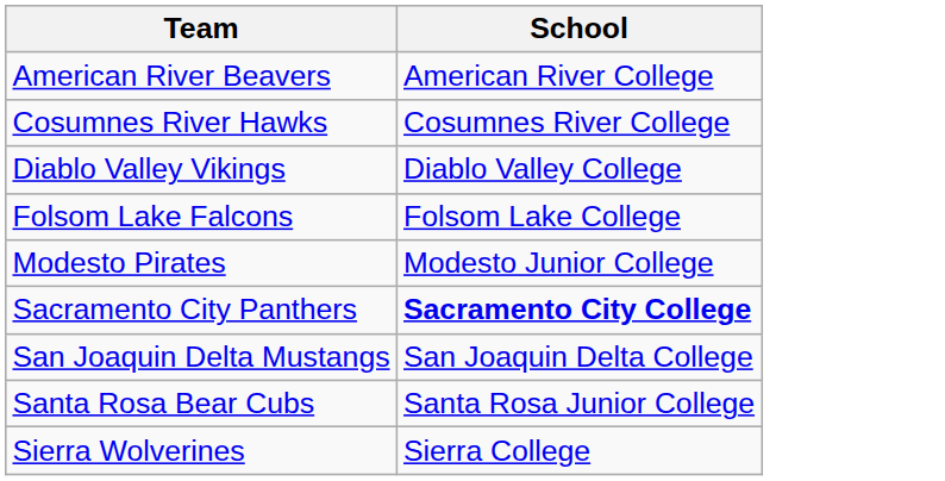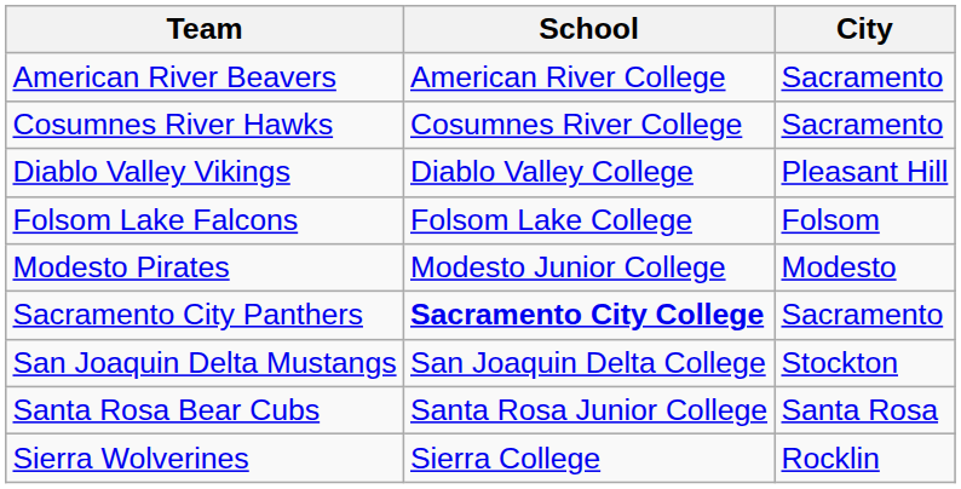+ column: City | Sacramento | Sacramento | Pleasant Hill | Folsom | Modesto | Sacramento | Stockton | Santa Rosa | Rocklin
